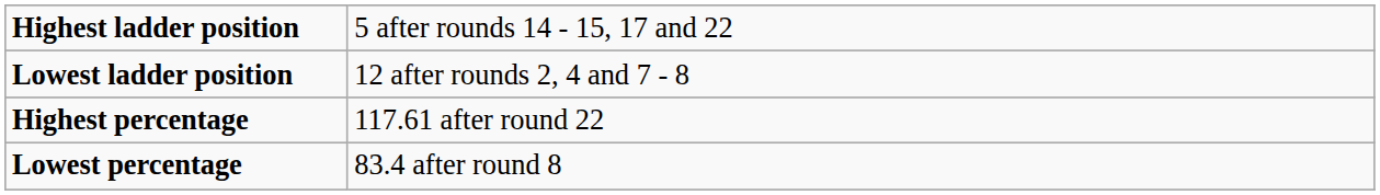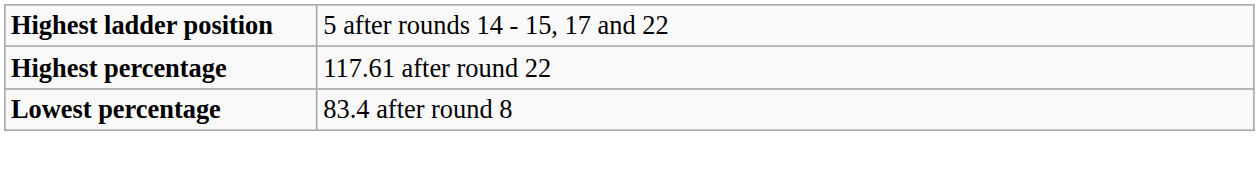- row: Lowest ladder position | 12 after rounds 2, 4 and 7 - 8
